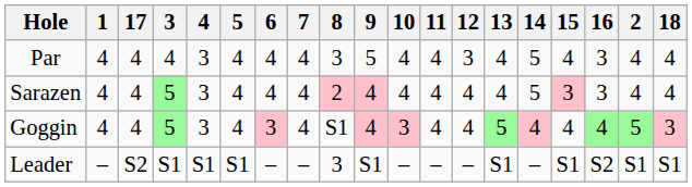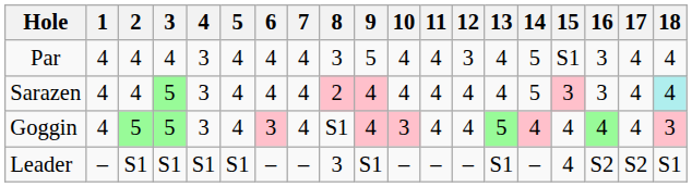columns swapped: 2 <-> 17
Par | 15: 4 -> S1
Sarazen | 18: no background -> paleturquoise background
Leader | 15: S1 -> 4
